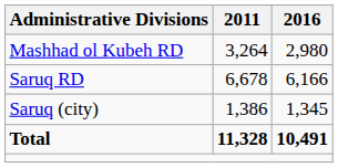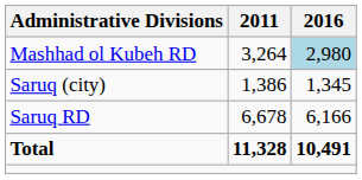Mashhad ol Kubeh RD | 2016: no background -> lightblue background
rows swapped: Saruq RD <-> Saruq (city)
